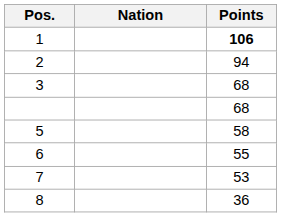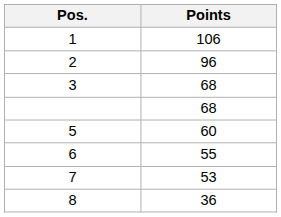- column: Nation
1 | Points: bold -> normal
2 | Points: 94 -> 96
5 | Points: 58 -> 60
